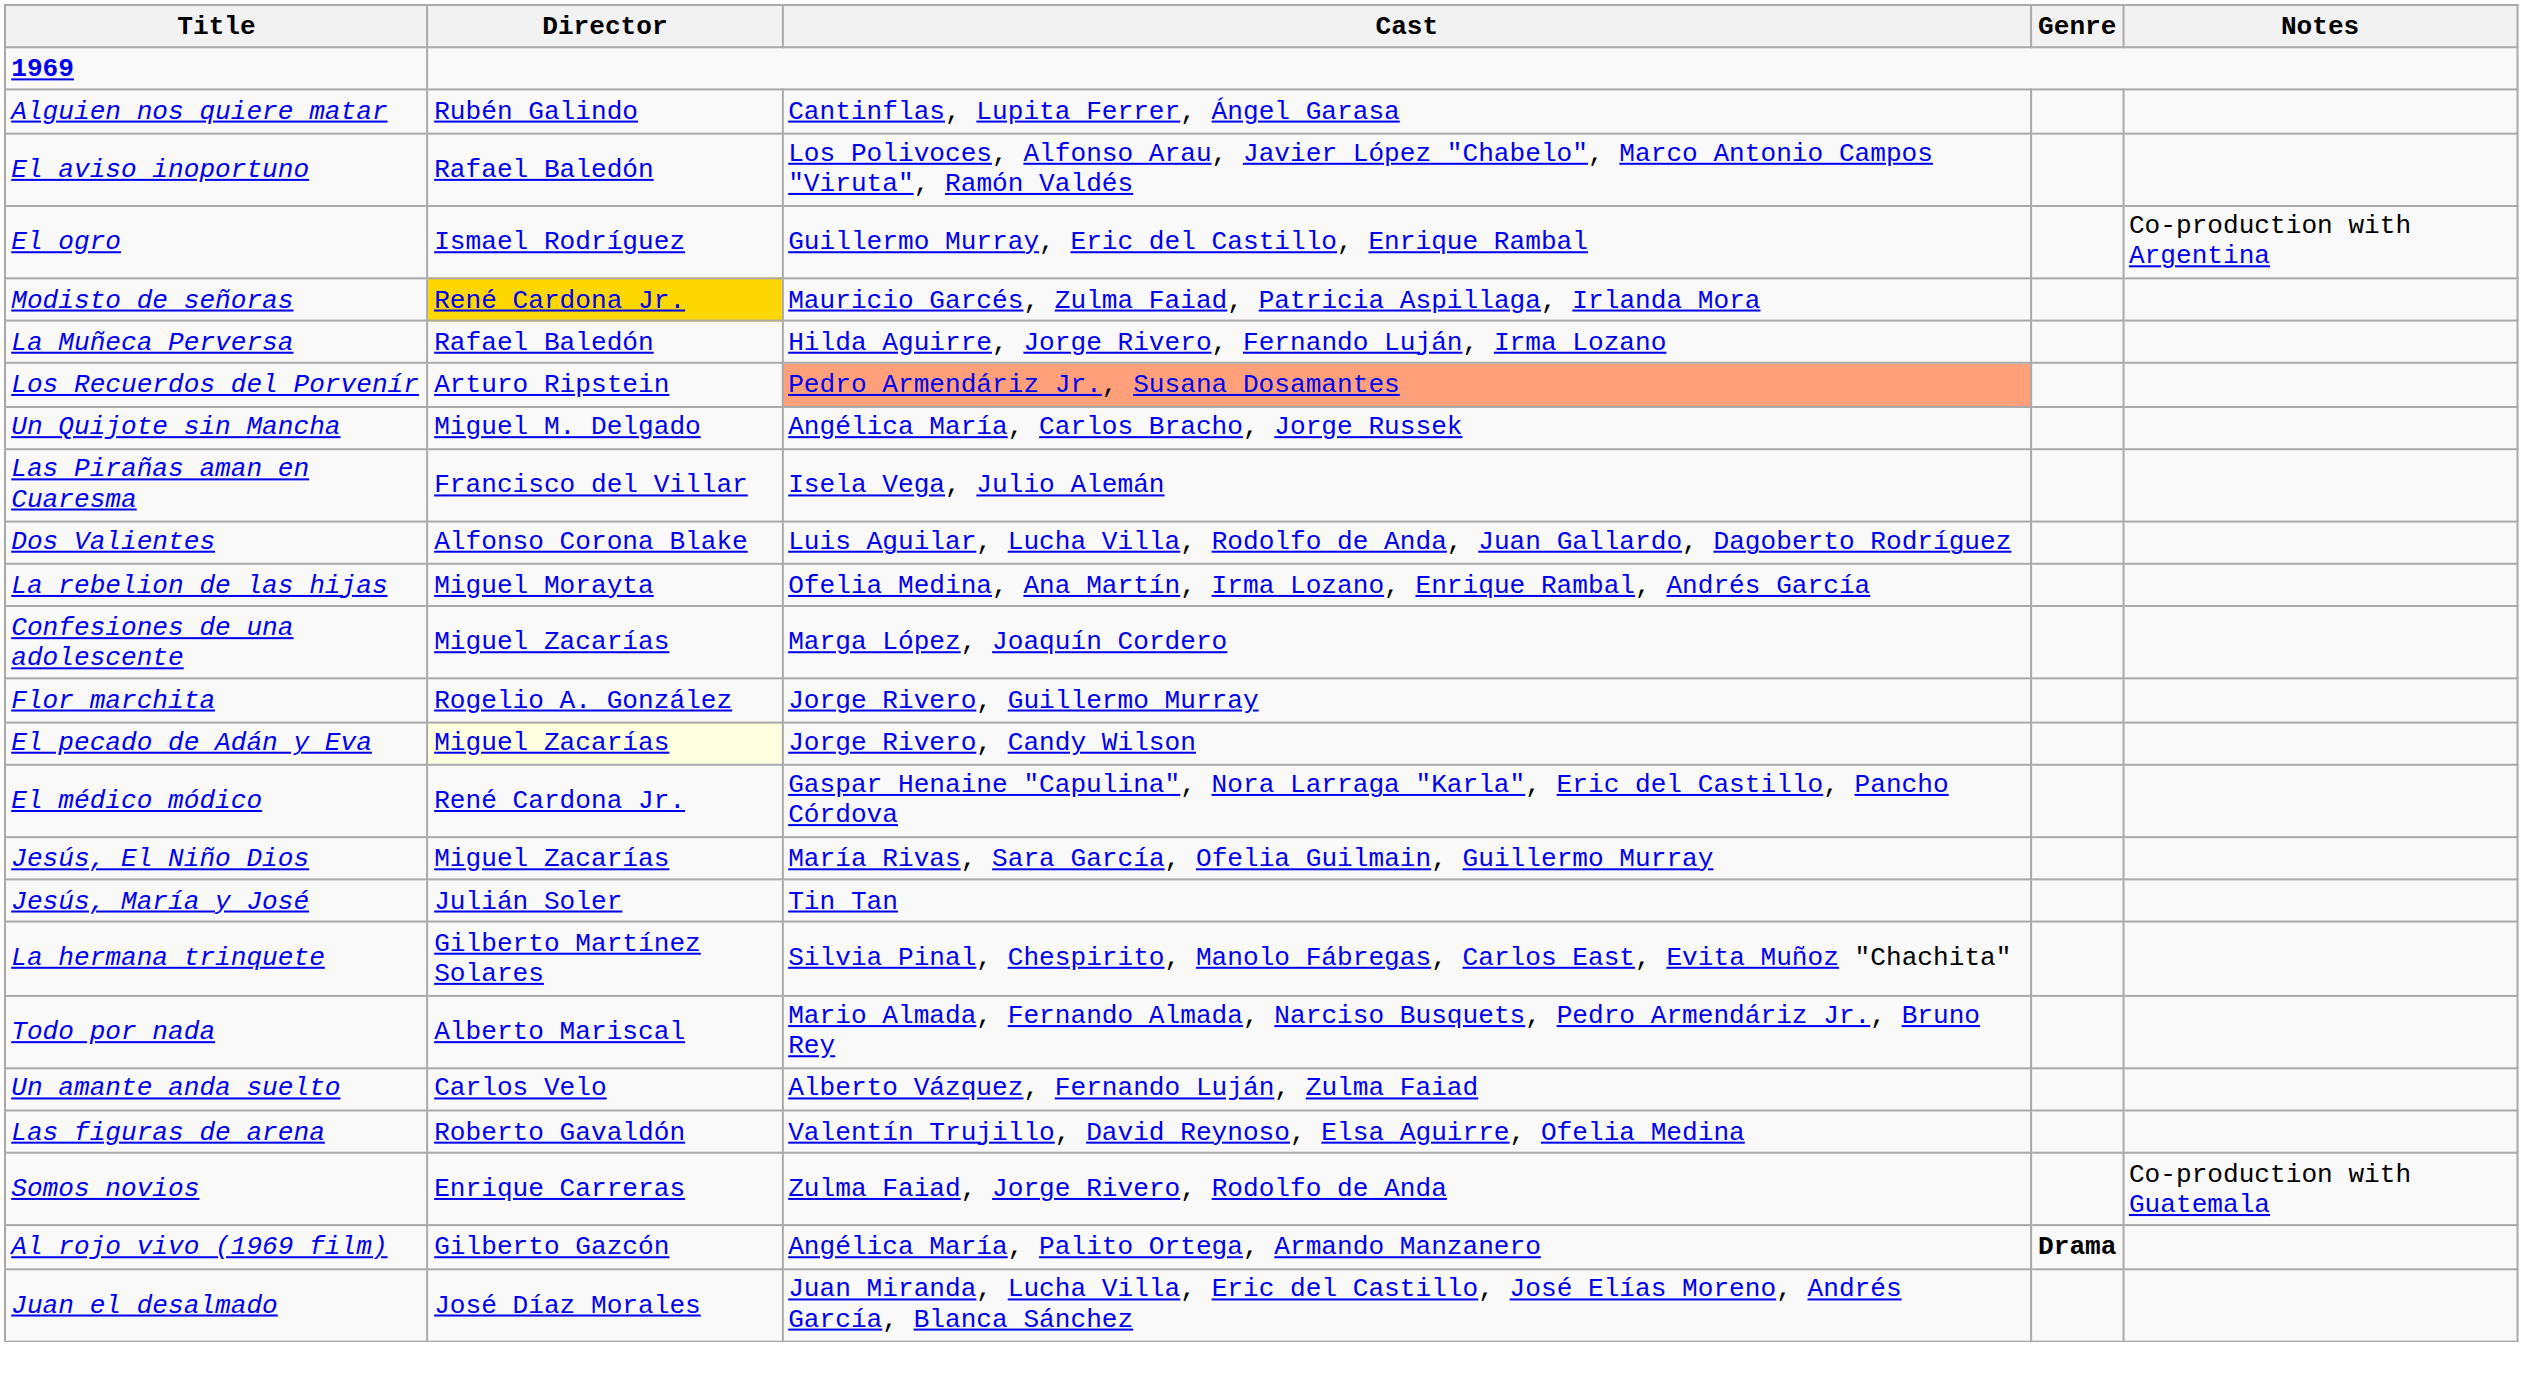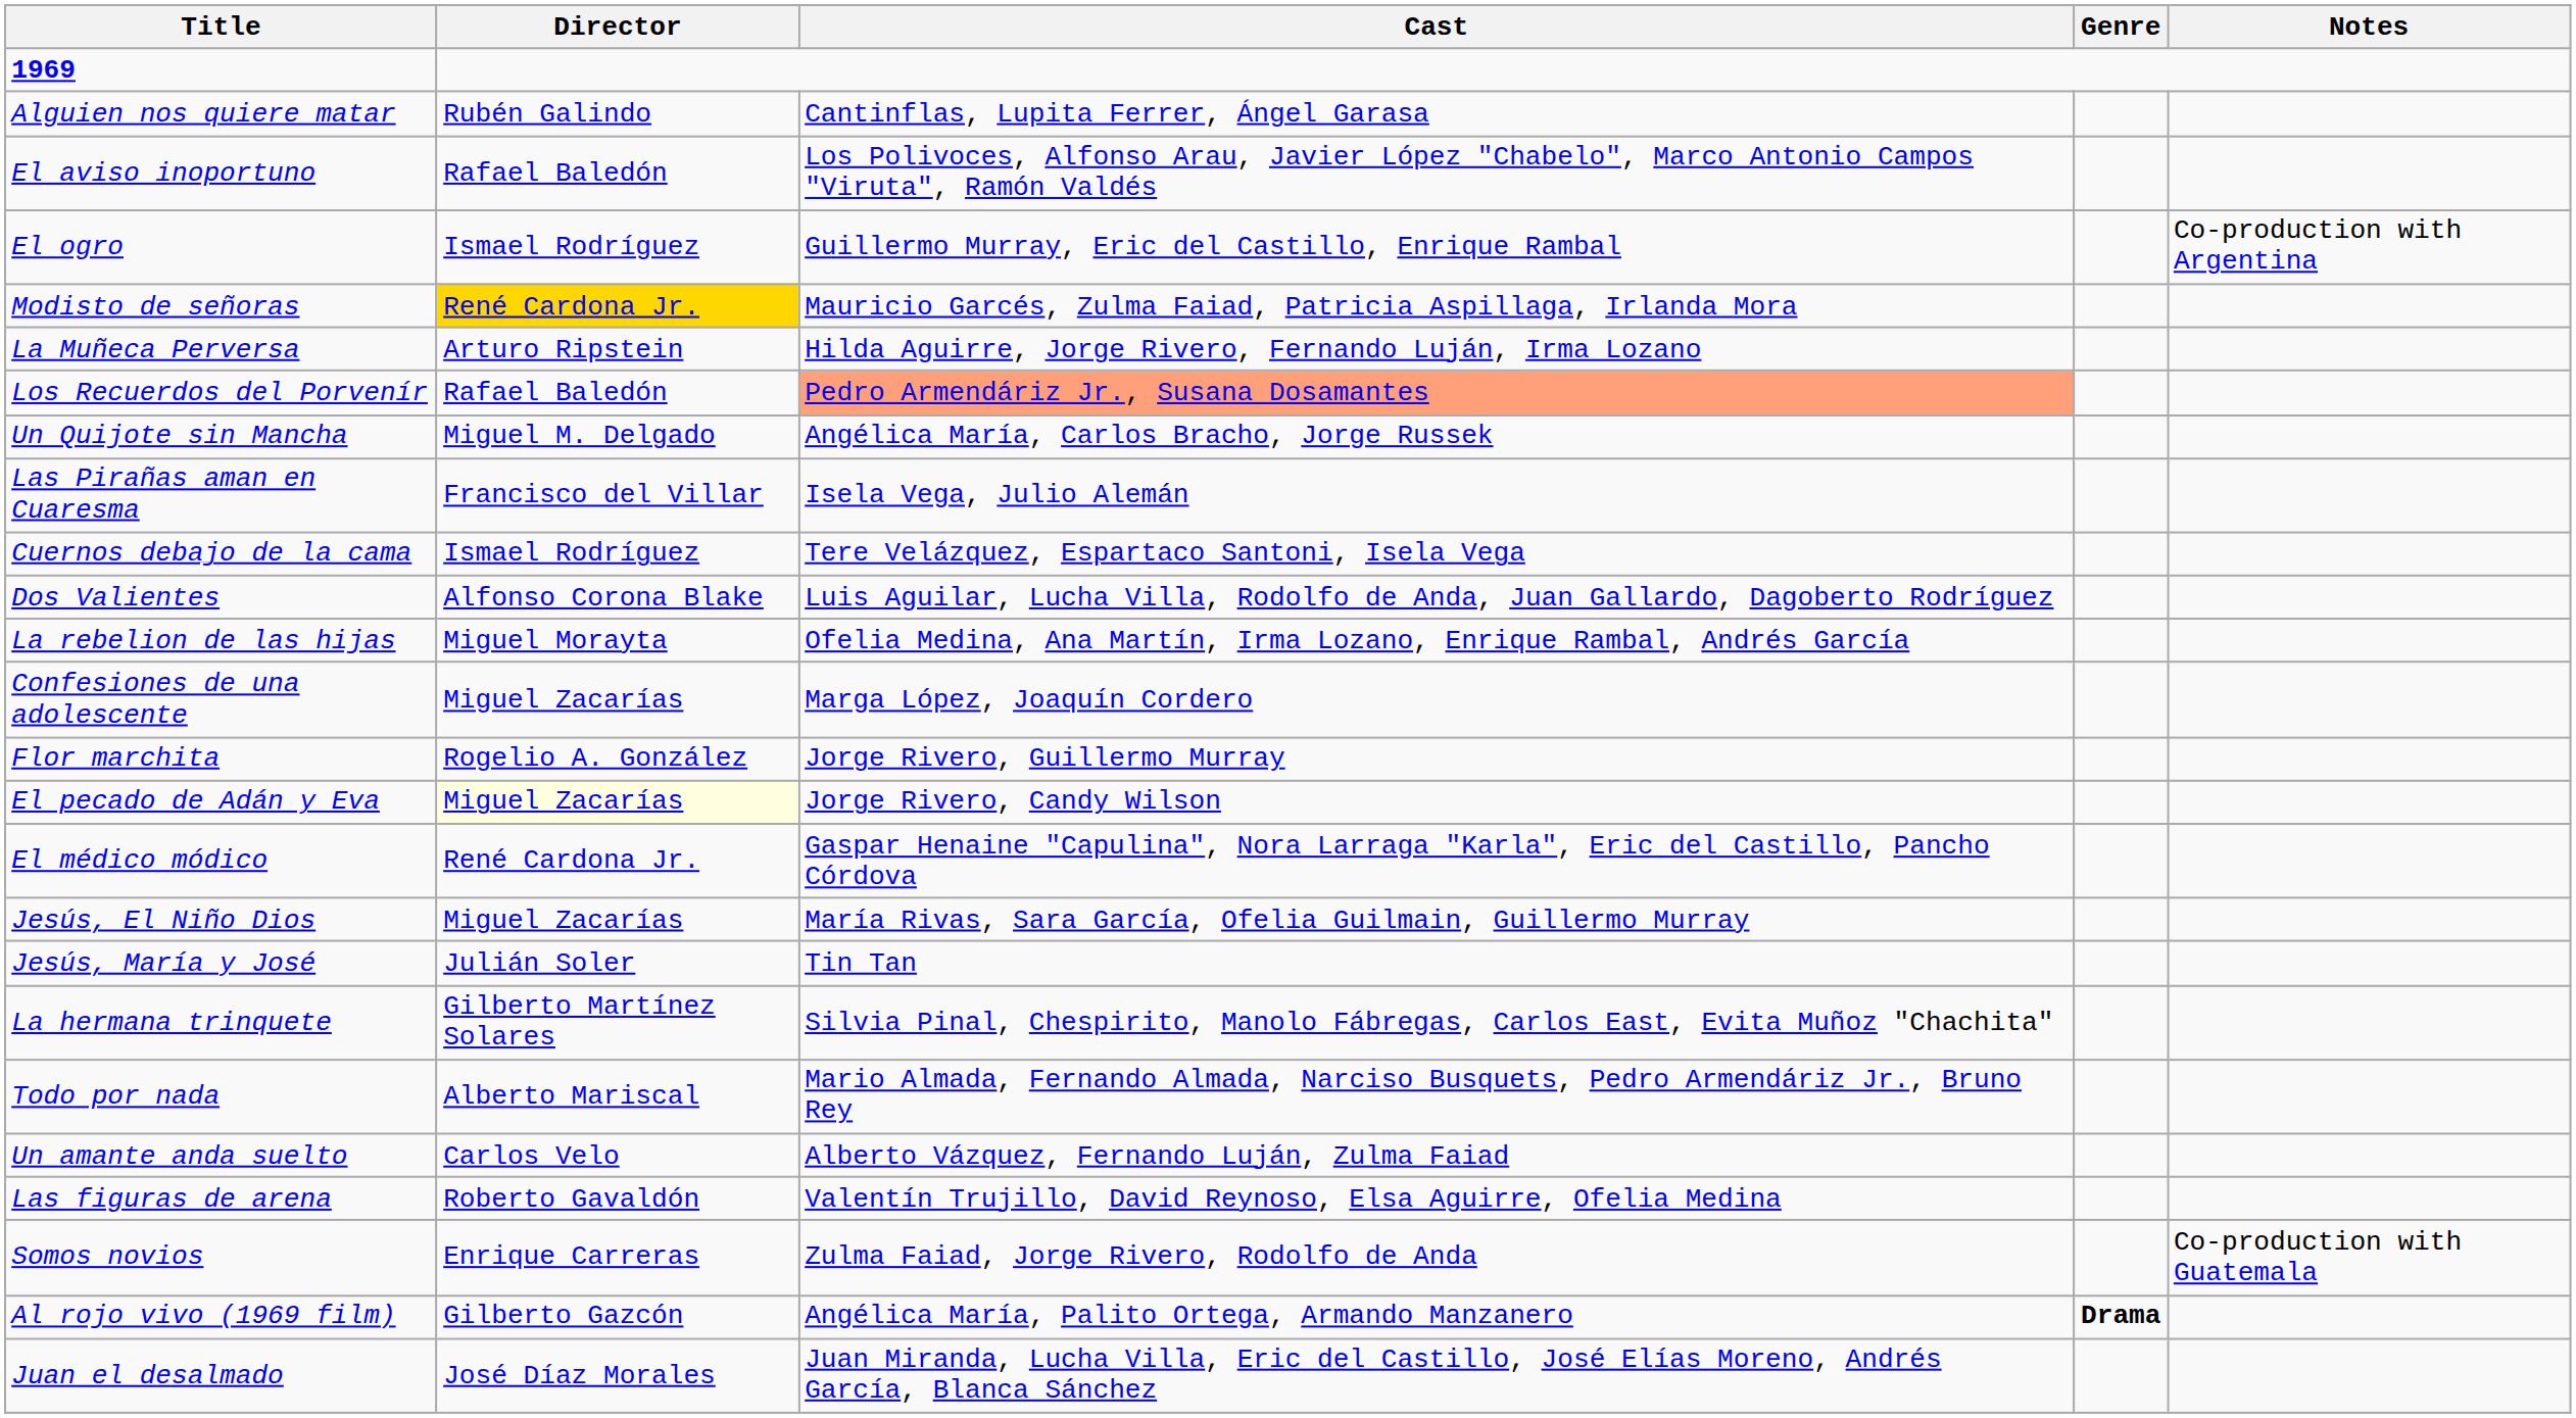La Muñeca Perversa | Director: Rafael Baledón -> Arturo Ripstein
Los Recuerdos del Porvenír | Director: Arturo Ripstein -> Rafael Baledón
+ row: Cuernos debajo de la cama | Ismael Rodríguez | Tere Velázquez, Espartaco Santoni, Isela Vega
